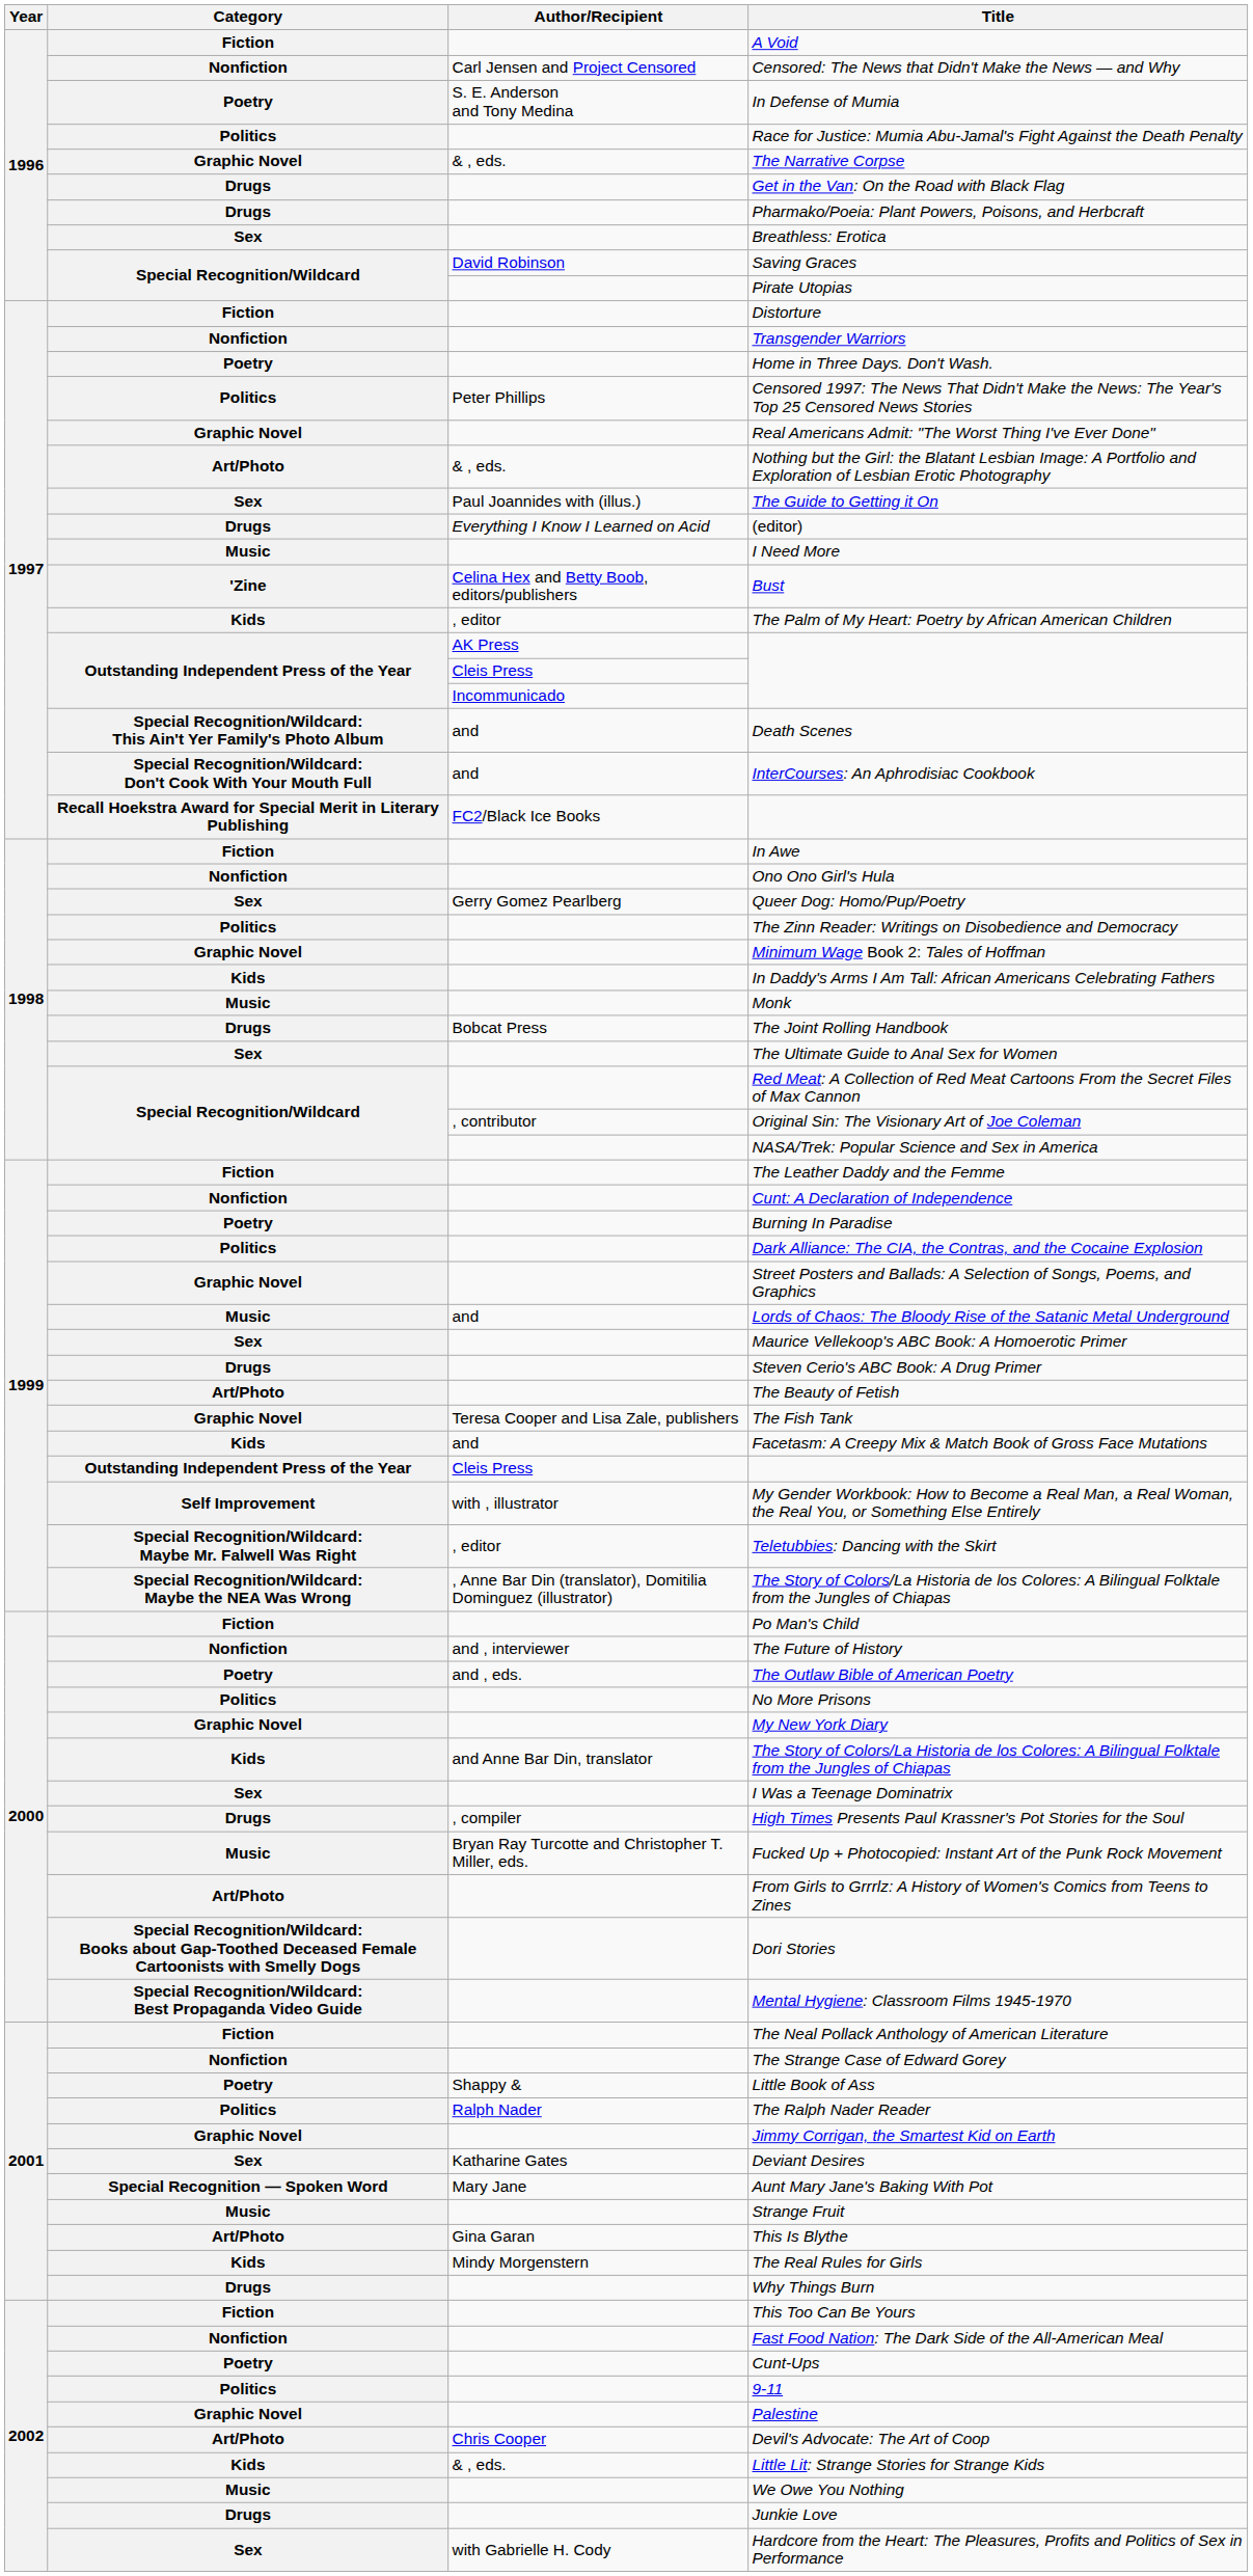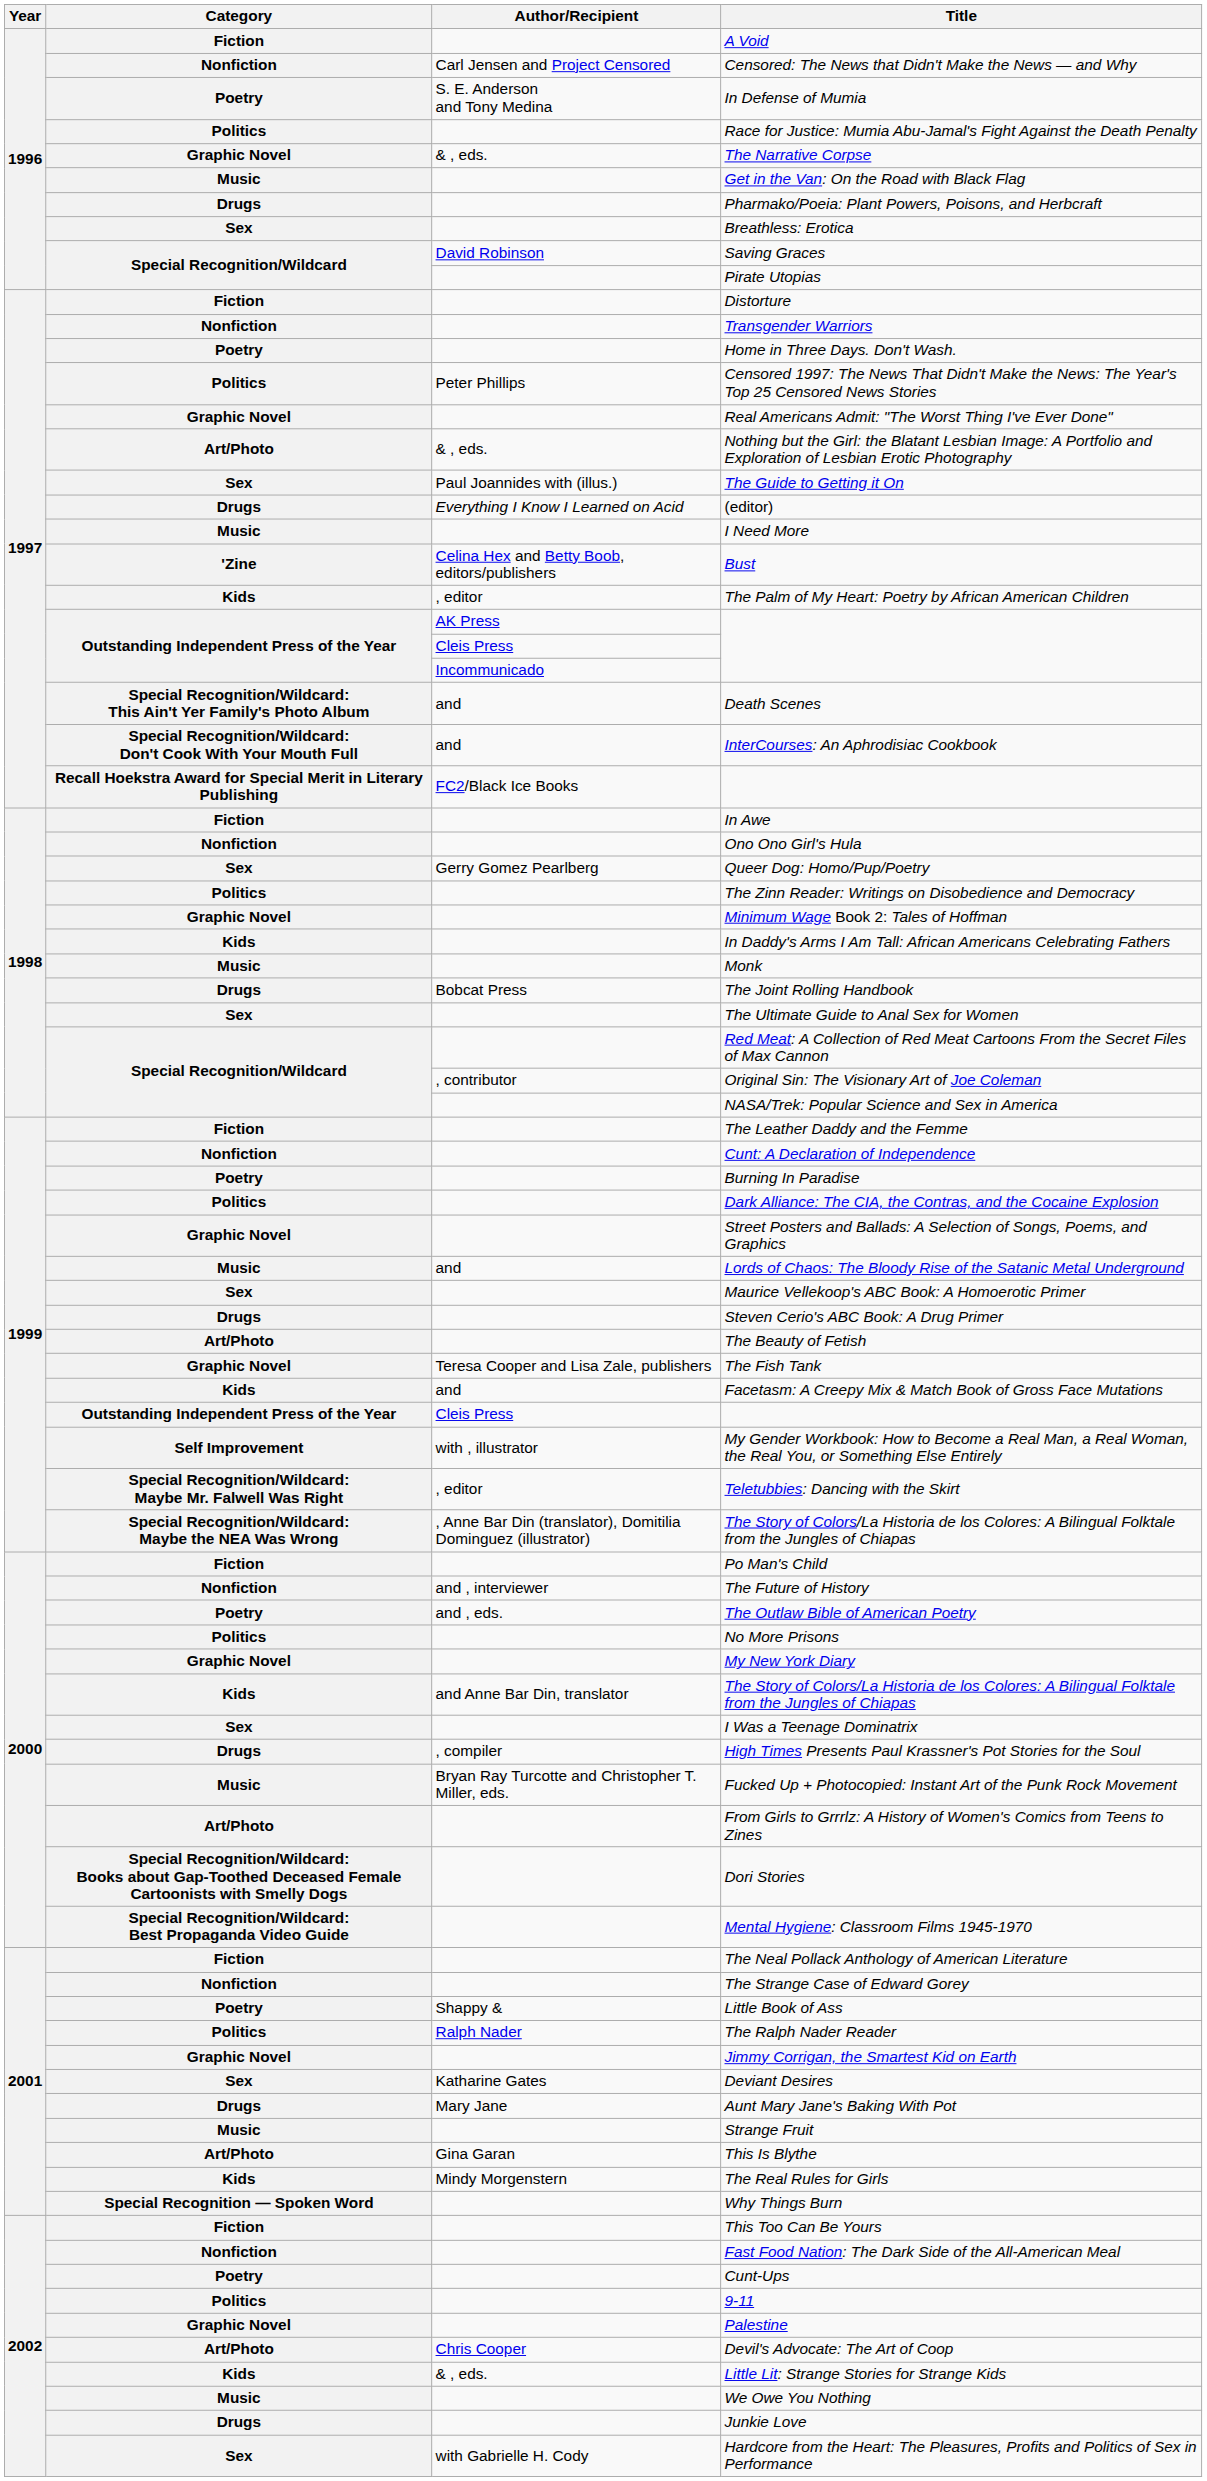Get in the Van: On the Road with Black Flag | Category: Drugs -> Music
Aunt Mary Jane's Baking With Pot | Category: Special Recognition — Spoken Word -> Drugs
Why Things Burn | Category: Drugs -> Special Recognition — Spoken Word
